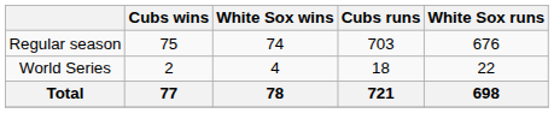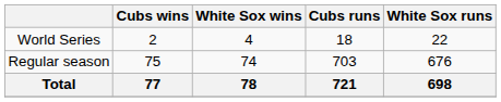rows swapped: Regular season <-> World Series
